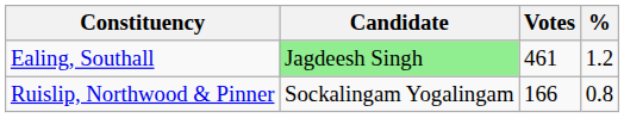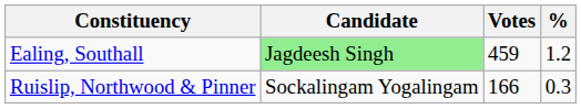Ealing, Southall | Votes: 461 -> 459
Ruislip, Northwood & Pinner | %: 0.8 -> 0.3
